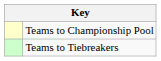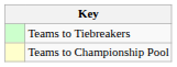rows swapped: Teams to Championship Pool <-> Teams to Tiebreakers
